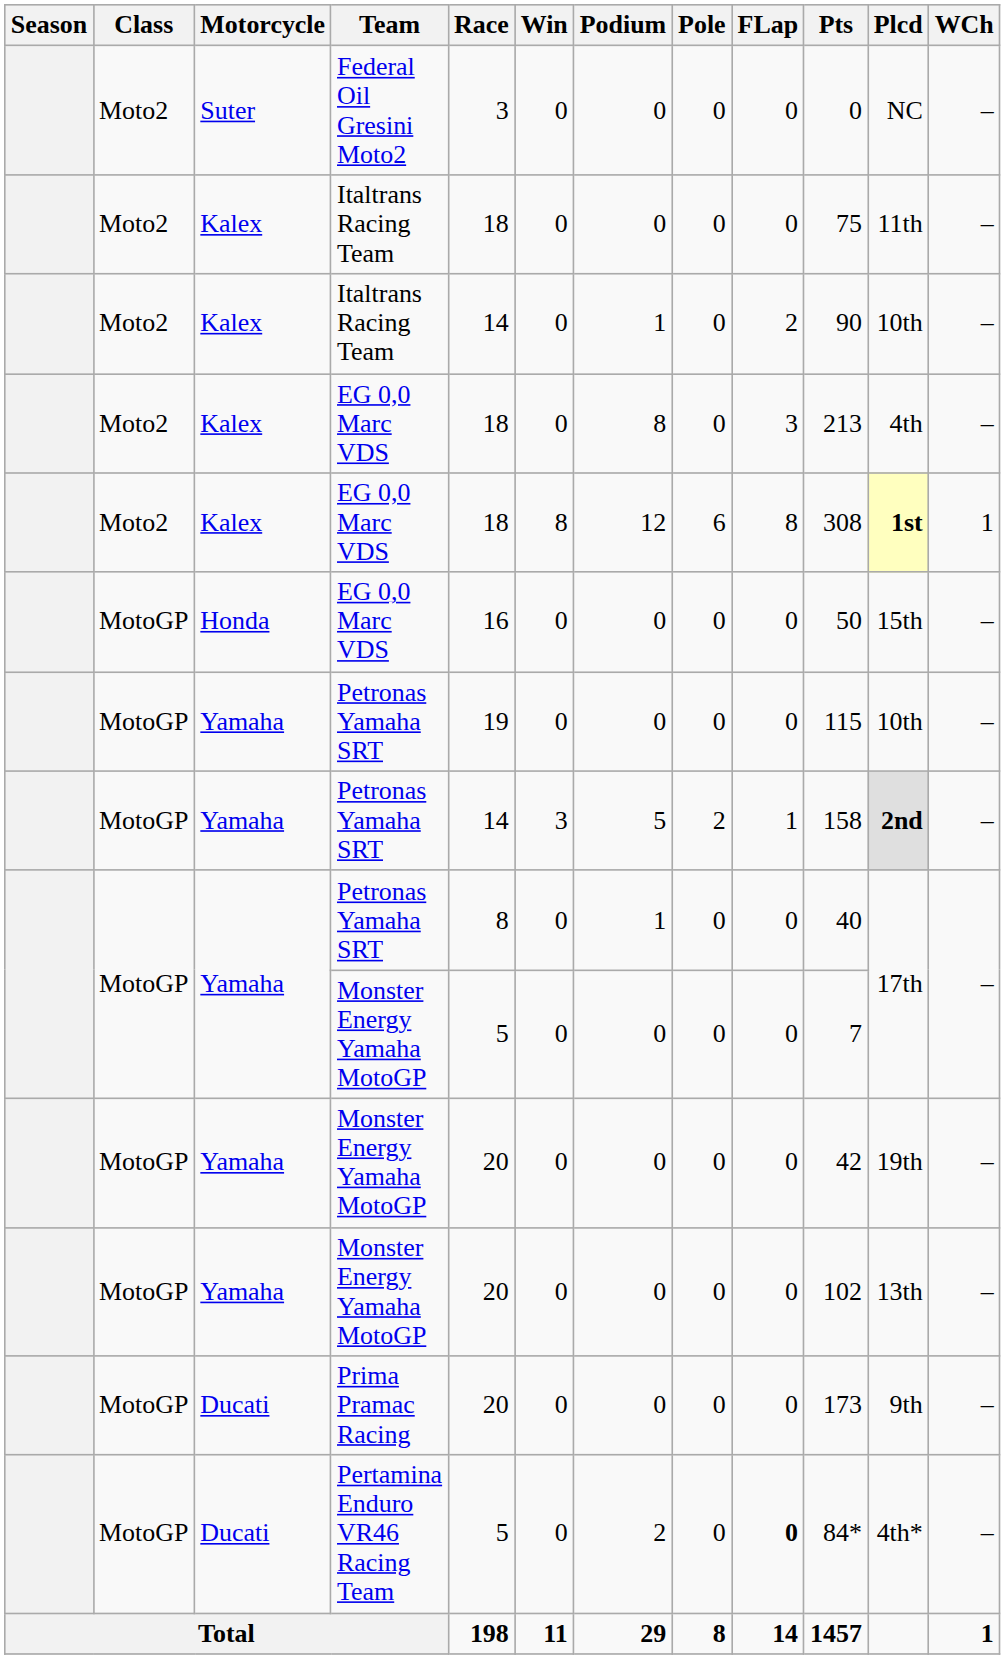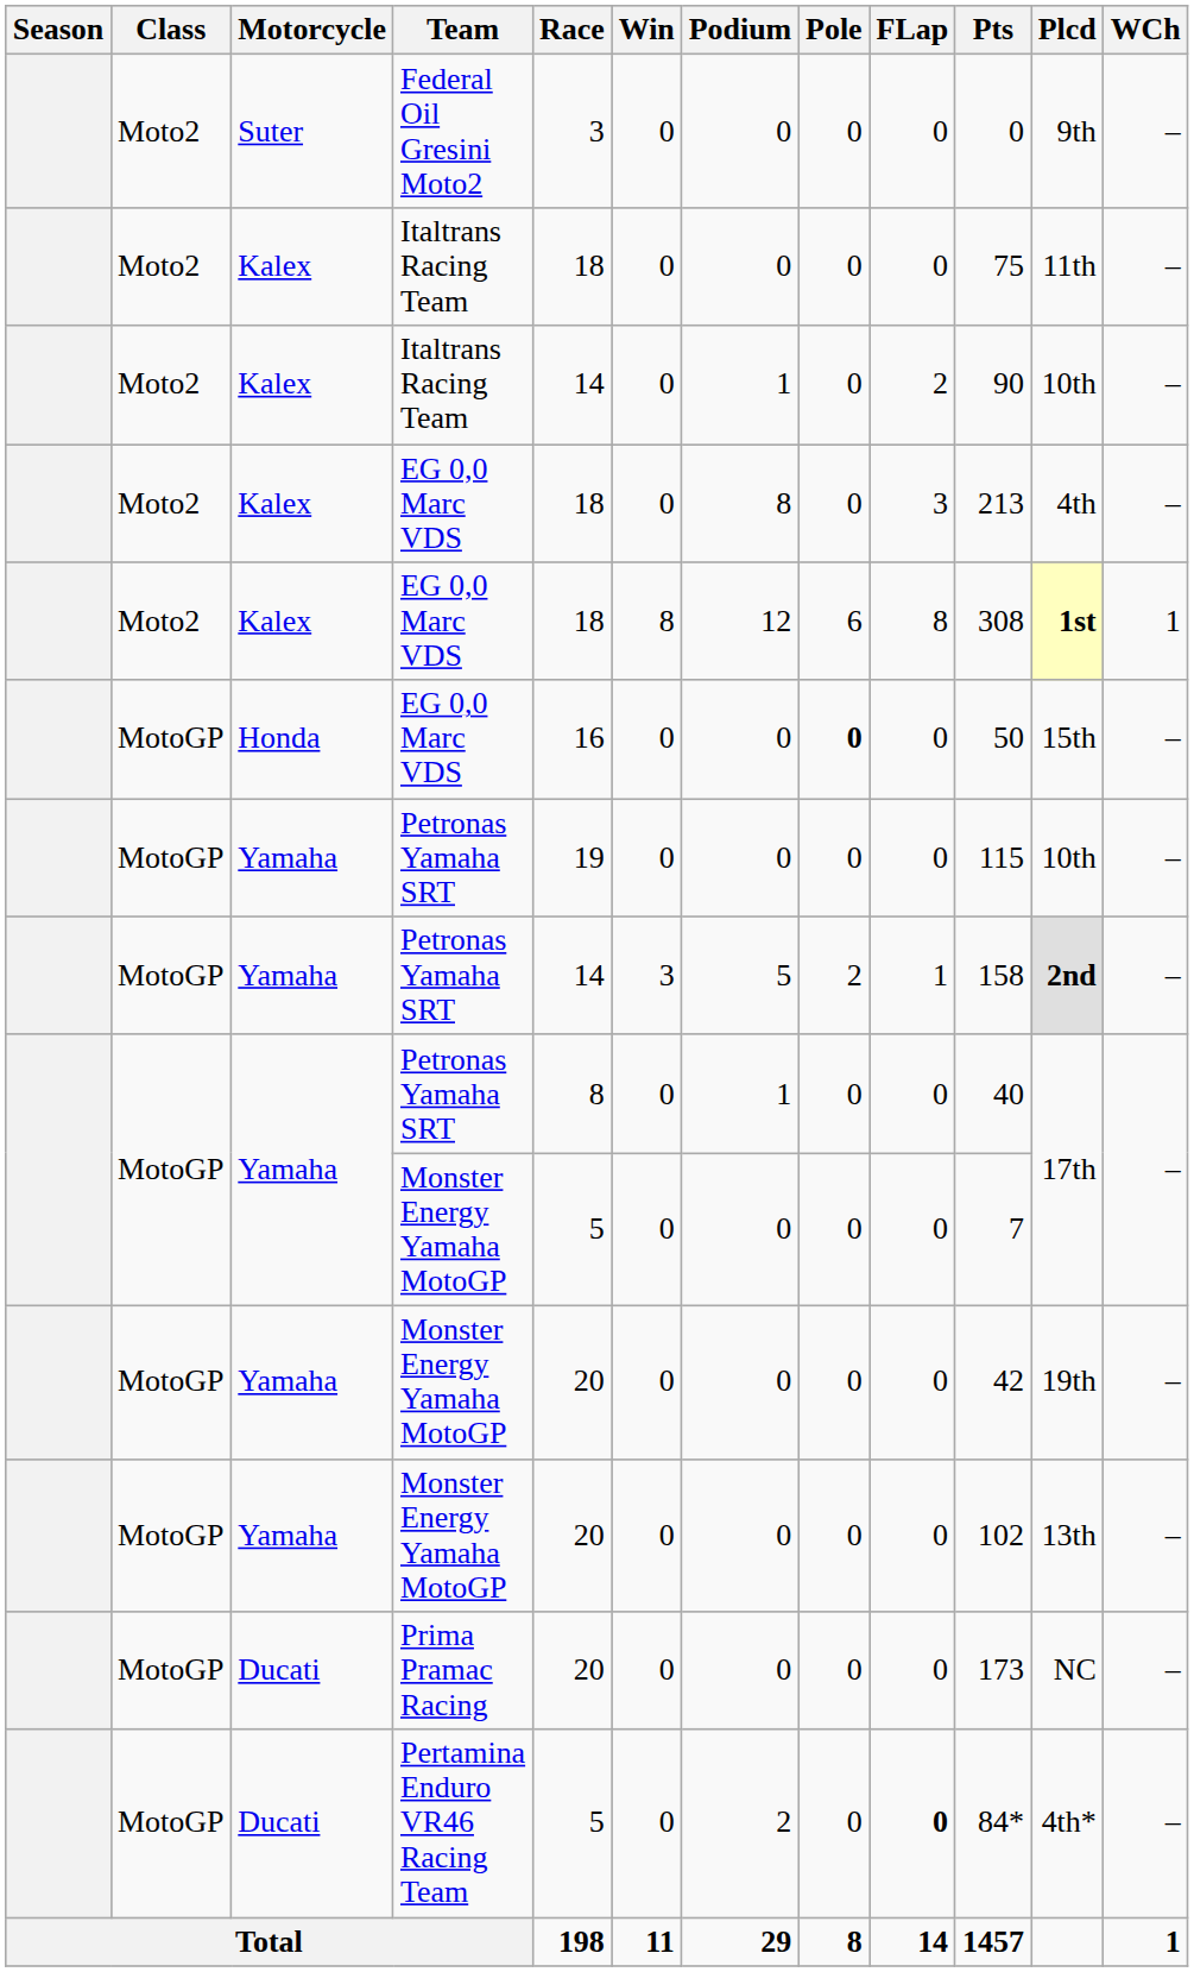Federal Oil Gresini Moto2 | Plcd: NC -> 9th
Honda / EG 0,0 Marc VDS | Pole: normal -> bold
Prima Pramac Racing | Plcd: 9th -> NC
